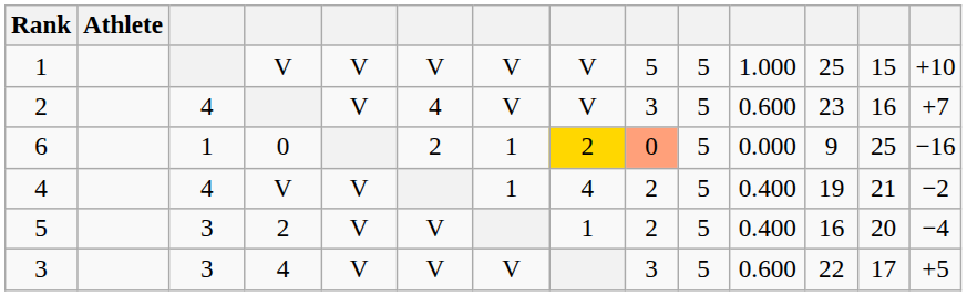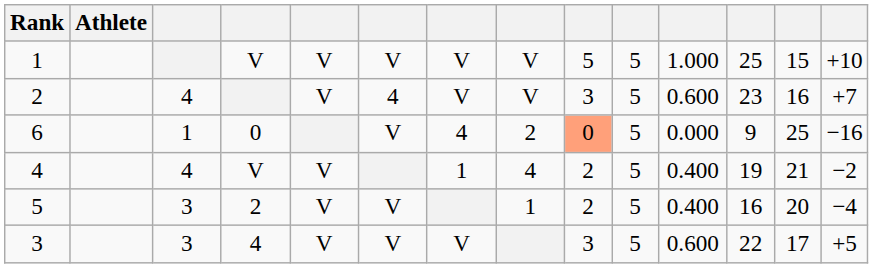6 | column 6: 2 -> V
6 | column 7: 1 -> 4
6 | column 8: gold background -> no background
